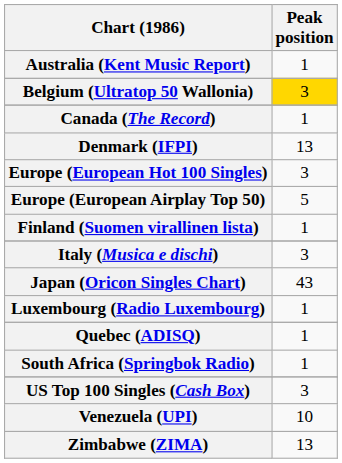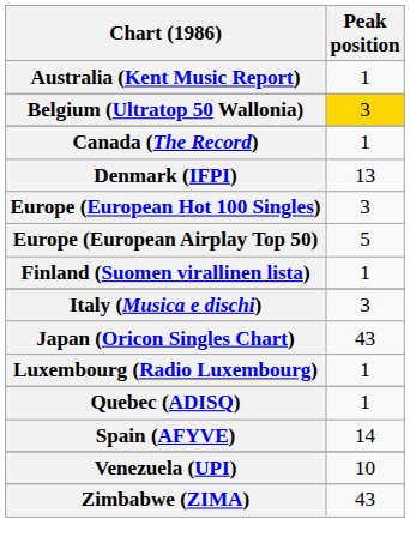- row: South Africa (Springbok Radio) | 1
+ row: Spain (AFYVE) | 14
- row: US Top 100 Singles (Cash Box) | 3
Zimbabwe (ZIMA) | Peak position: 13 -> 43
